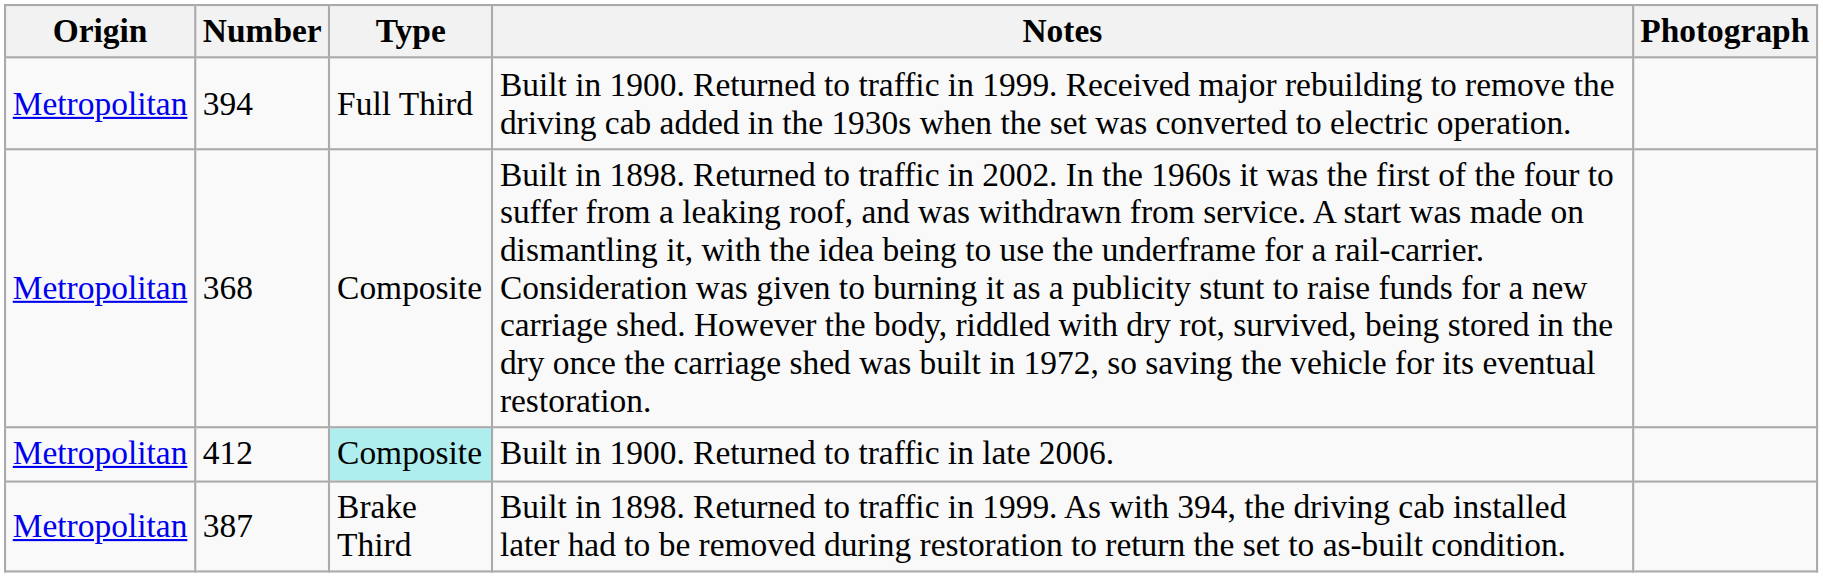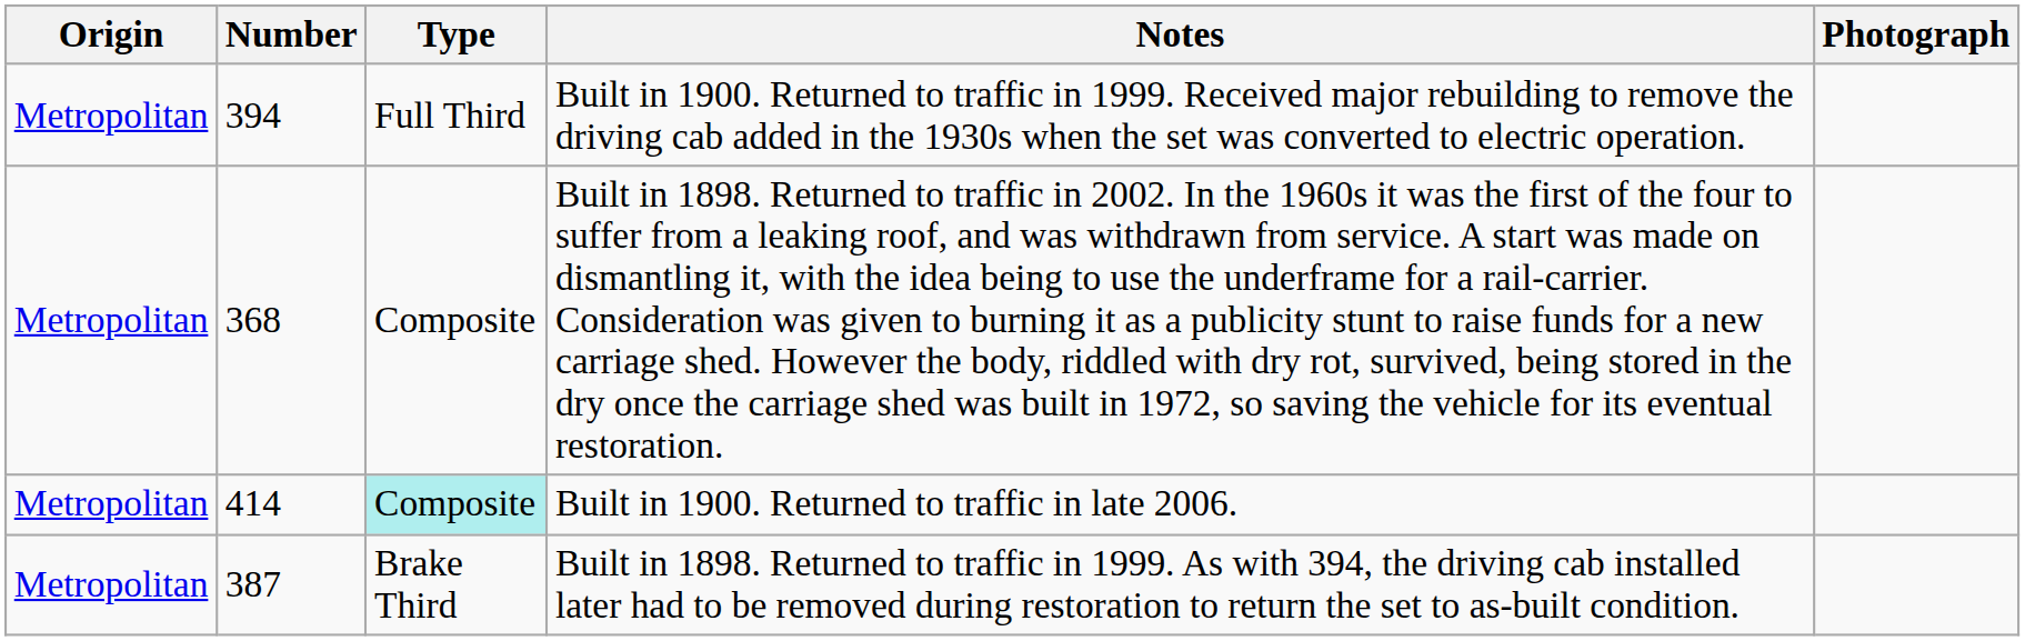Built in 1900. Returned to traffic in late 2006. | Number: 412 -> 414
